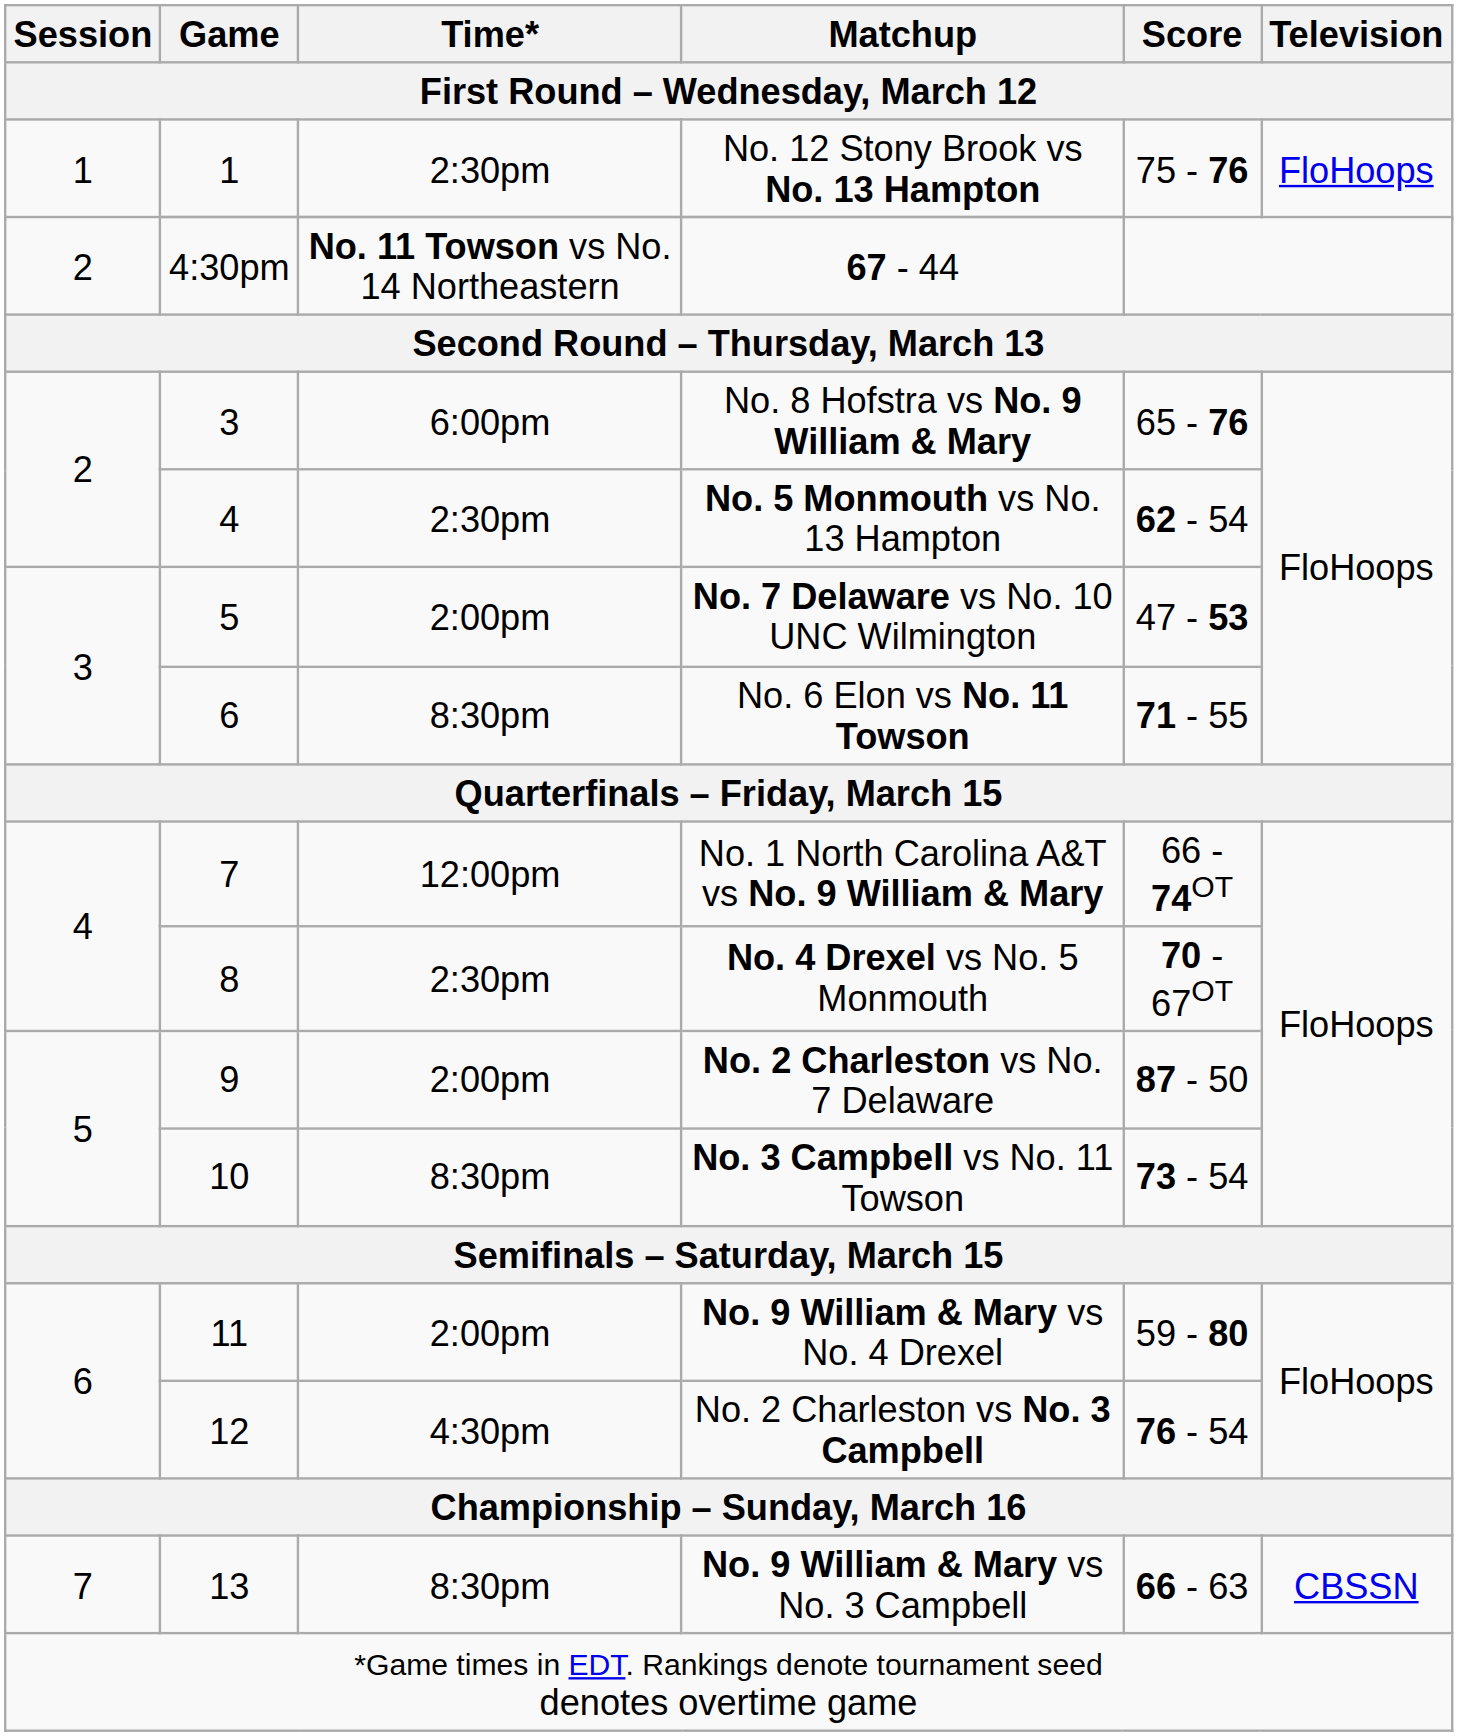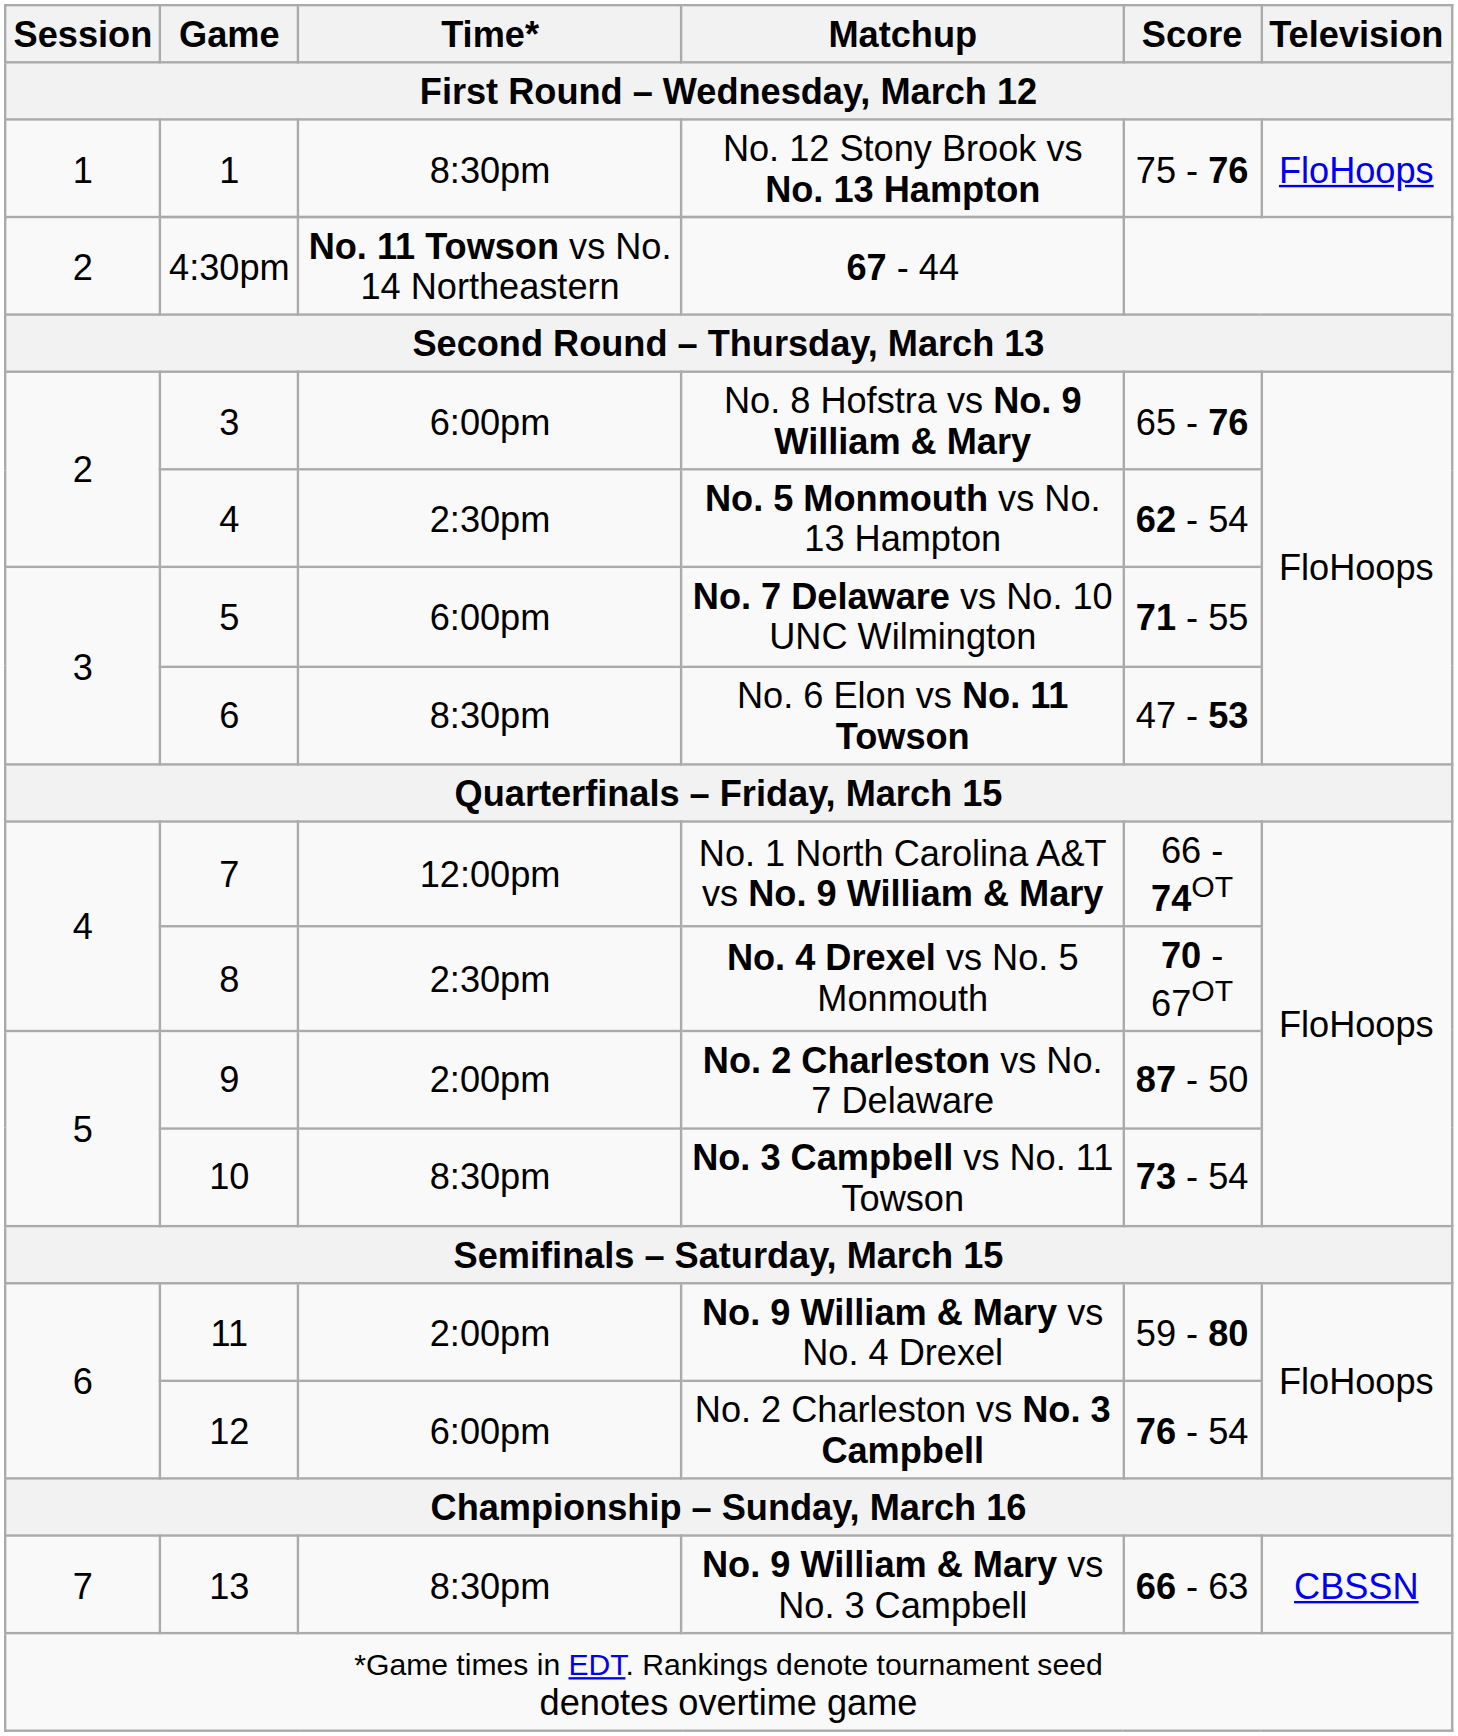No. 12 Stony Brook vs No. 13 Hampton | Time*: 2:30pm -> 8:30pm
No. 7 Delaware vs No. 10 UNC Wilmington | Time*: 2:00pm -> 6:00pm
No. 7 Delaware vs No. 10 UNC Wilmington | Score: 47 - 53 -> 71 - 55
No. 6 Elon vs No. 11 Towson | Score: 71 - 55 -> 47 - 53
No. 2 Charleston vs No. 3 Campbell | Time*: 4:30pm -> 6:00pm
